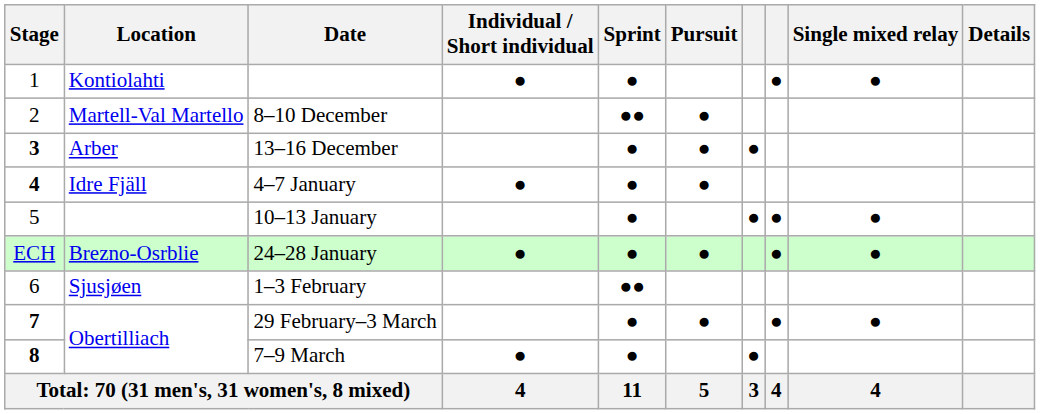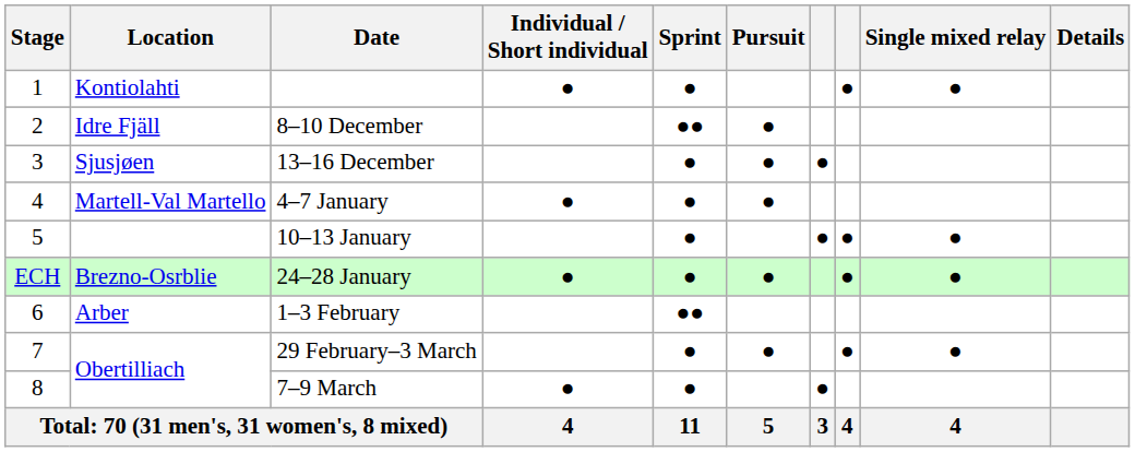8–10 December | Location: Martell-Val Martello -> Idre Fjäll
13–16 December | Stage: bold -> normal
13–16 December | Location: Arber -> Sjusjøen
4–7 January | Stage: bold -> normal
4–7 January | Location: Idre Fjäll -> Martell-Val Martello
1–3 February | Location: Sjusjøen -> Arber
29 February–3 March | Stage: bold -> normal
7–9 March | Stage: bold -> normal
